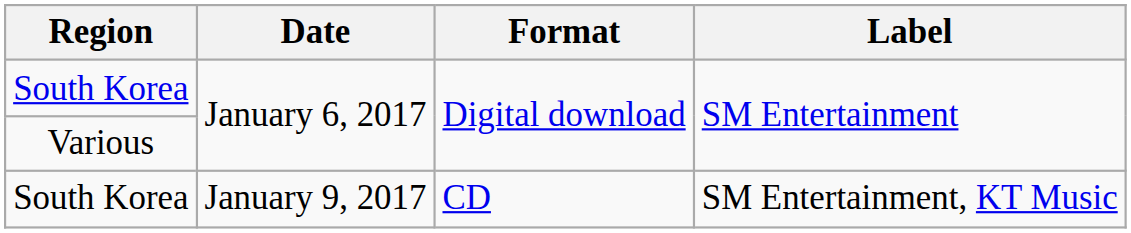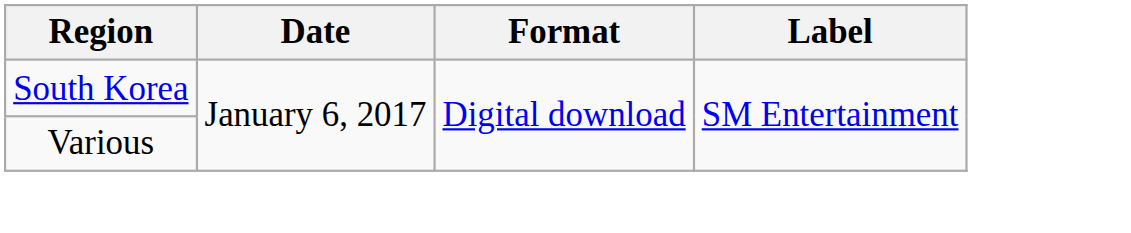- row: South Korea | January 9, 2017 | CD | SM Entertainment, KT Music
